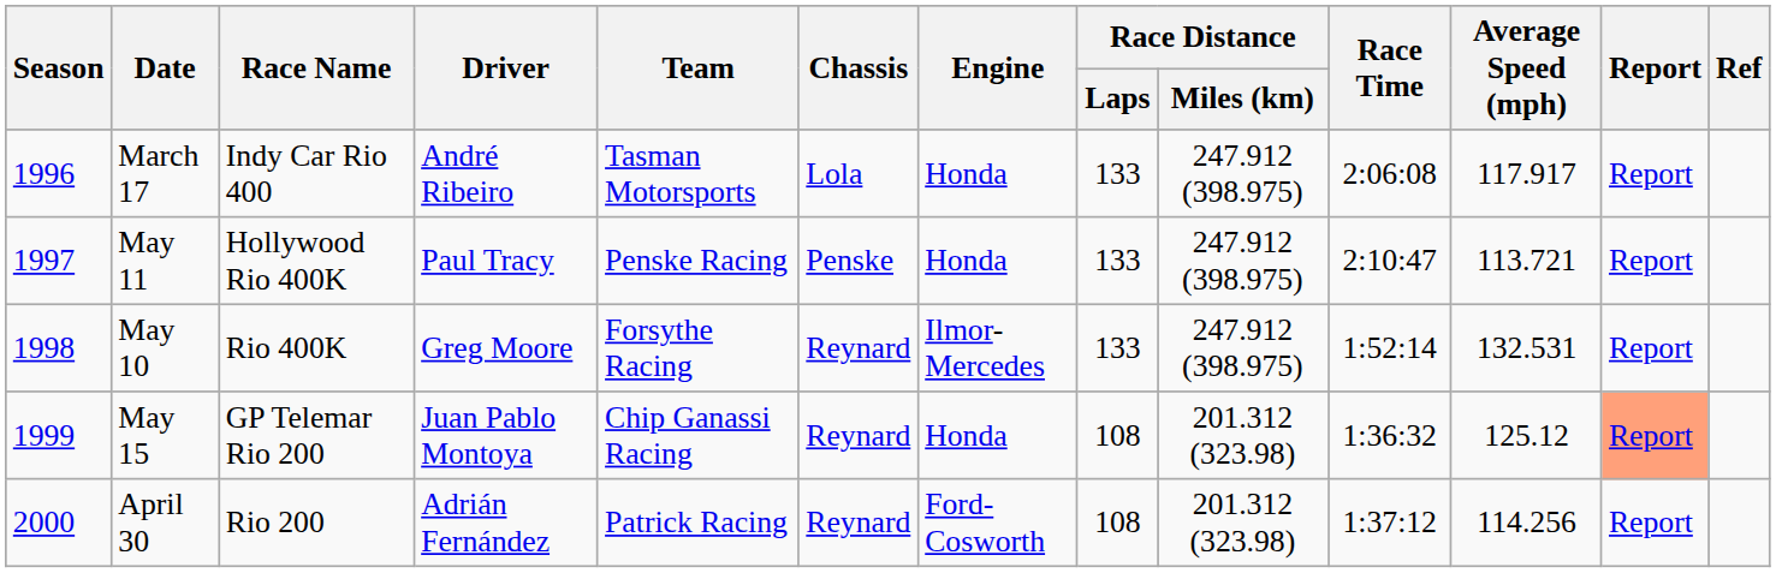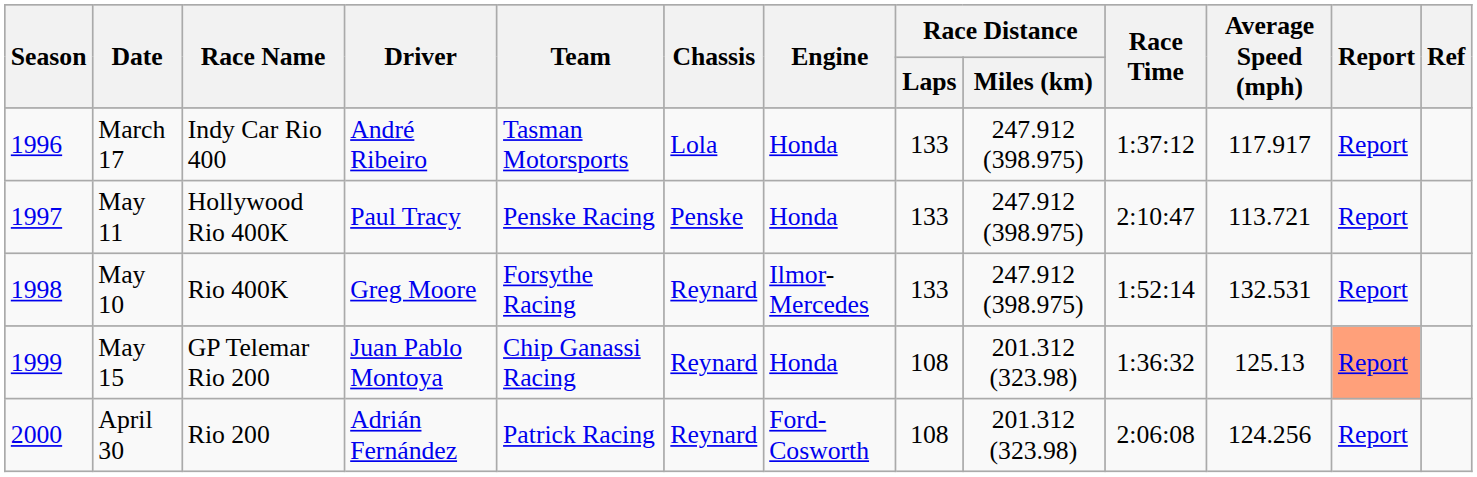March 17 | Race Time: 2:06:08 -> 1:37:12
May 15 | Average Speed (mph): 125.12 -> 125.13
April 30 | Race Time: 1:37:12 -> 2:06:08
April 30 | Average Speed (mph): 114.256 -> 124.256
